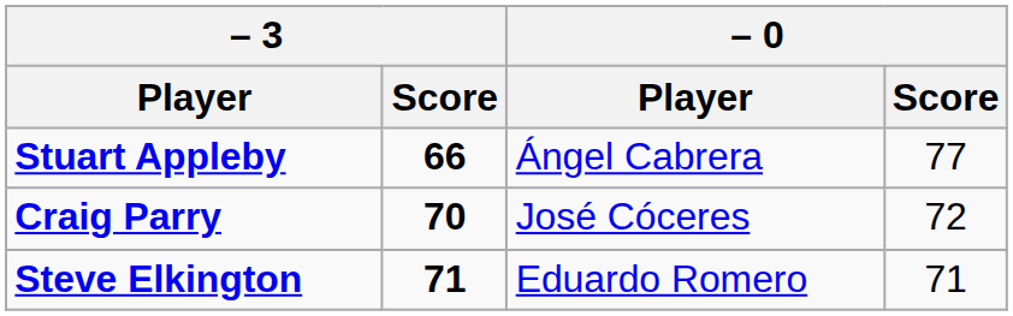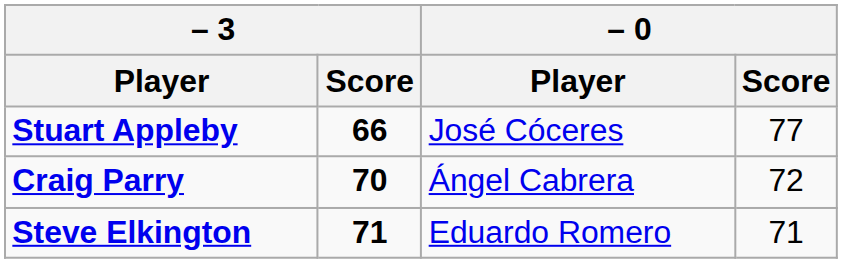Stuart Appleby | – 0 / Player: Ángel Cabrera -> José Cóceres
Craig Parry | – 0 / Player: José Cóceres -> Ángel Cabrera
